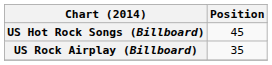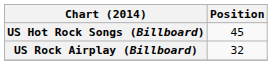US Rock Airplay (Billboard) | Position: 35 -> 32
